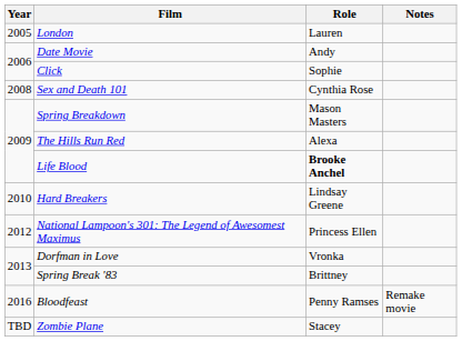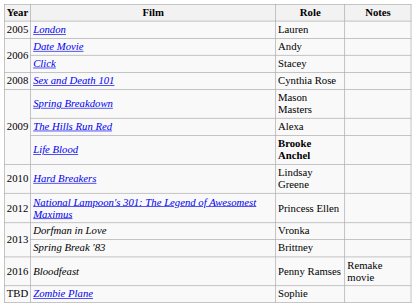Click | Role: Sophie -> Stacey
Zombie Plane | Role: Stacey -> Sophie
